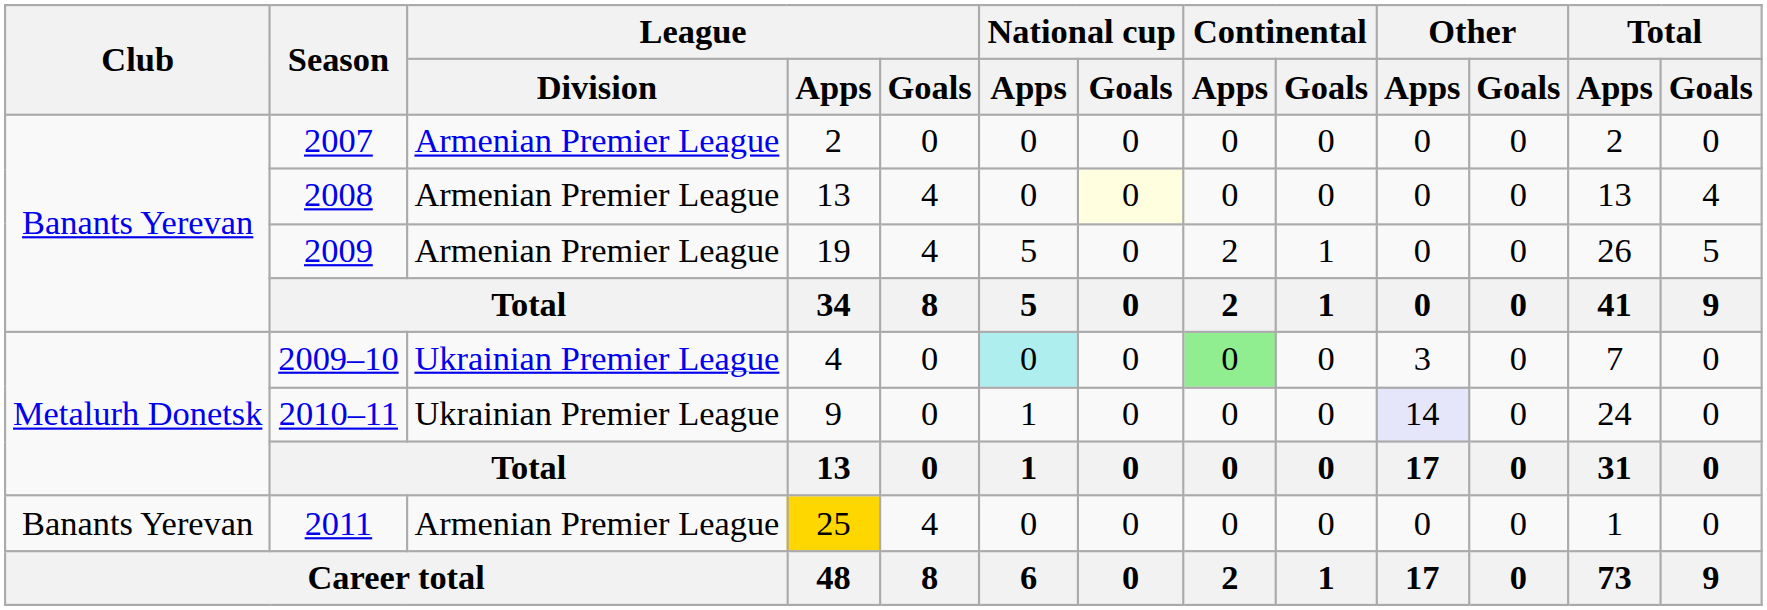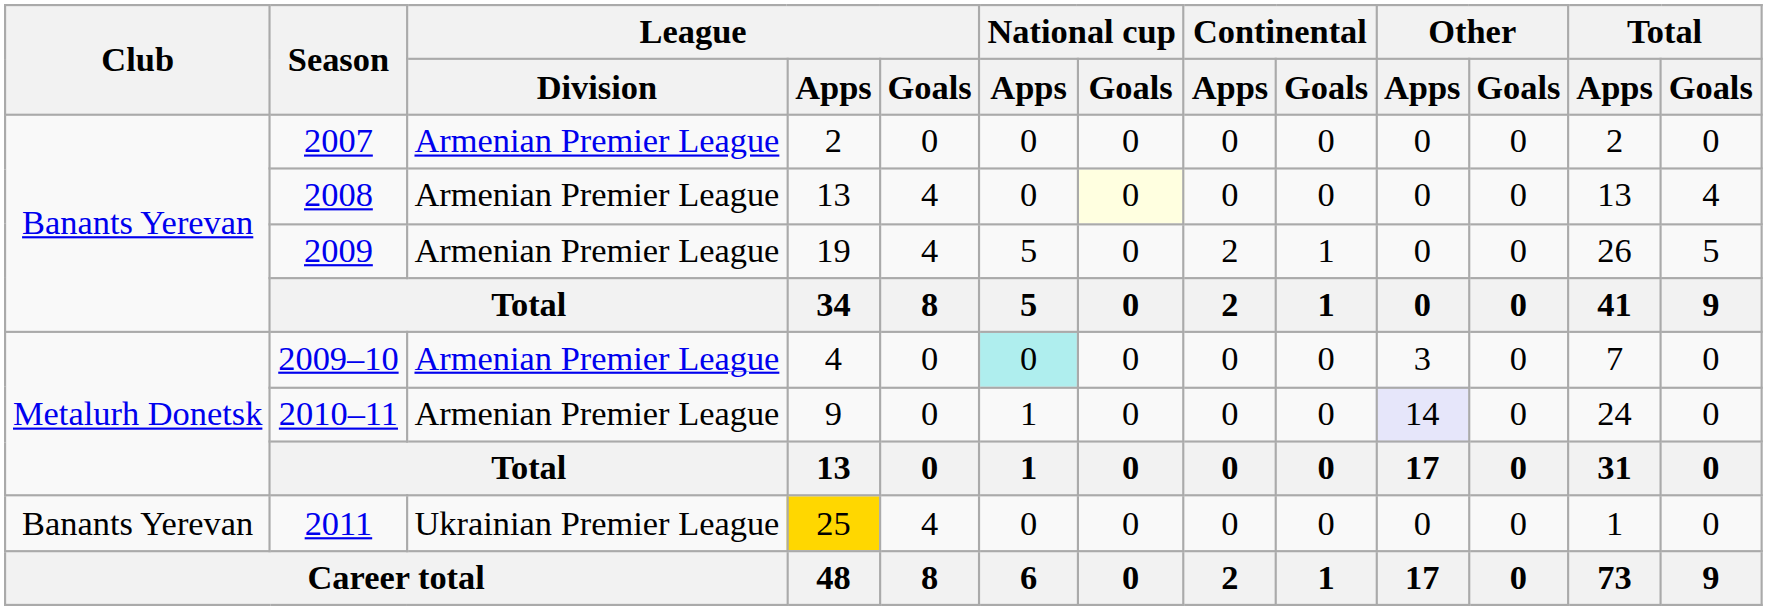2009–10 | League / Division: Ukrainian Premier League -> Armenian Premier League
2009–10 | Continental / Apps: lightgreen background -> no background
2010–11 | League / Division: Ukrainian Premier League -> Armenian Premier League
2011 | League / Division: Armenian Premier League -> Ukrainian Premier League
